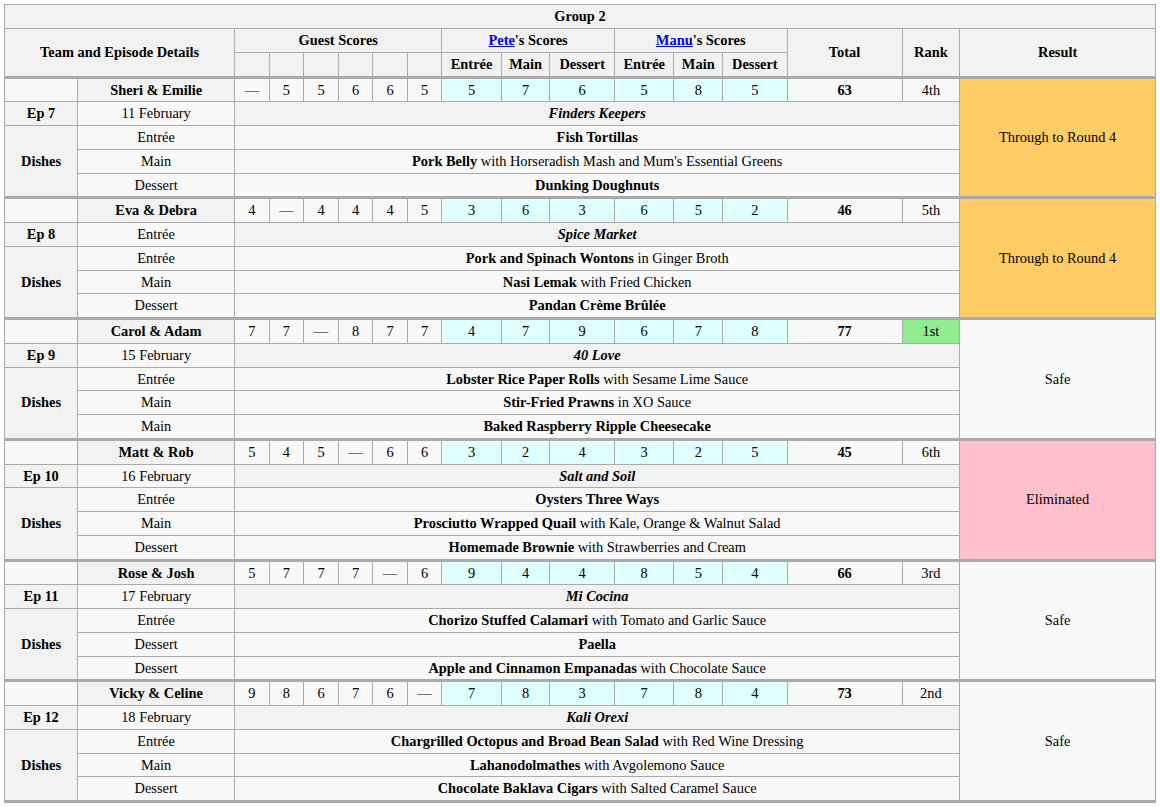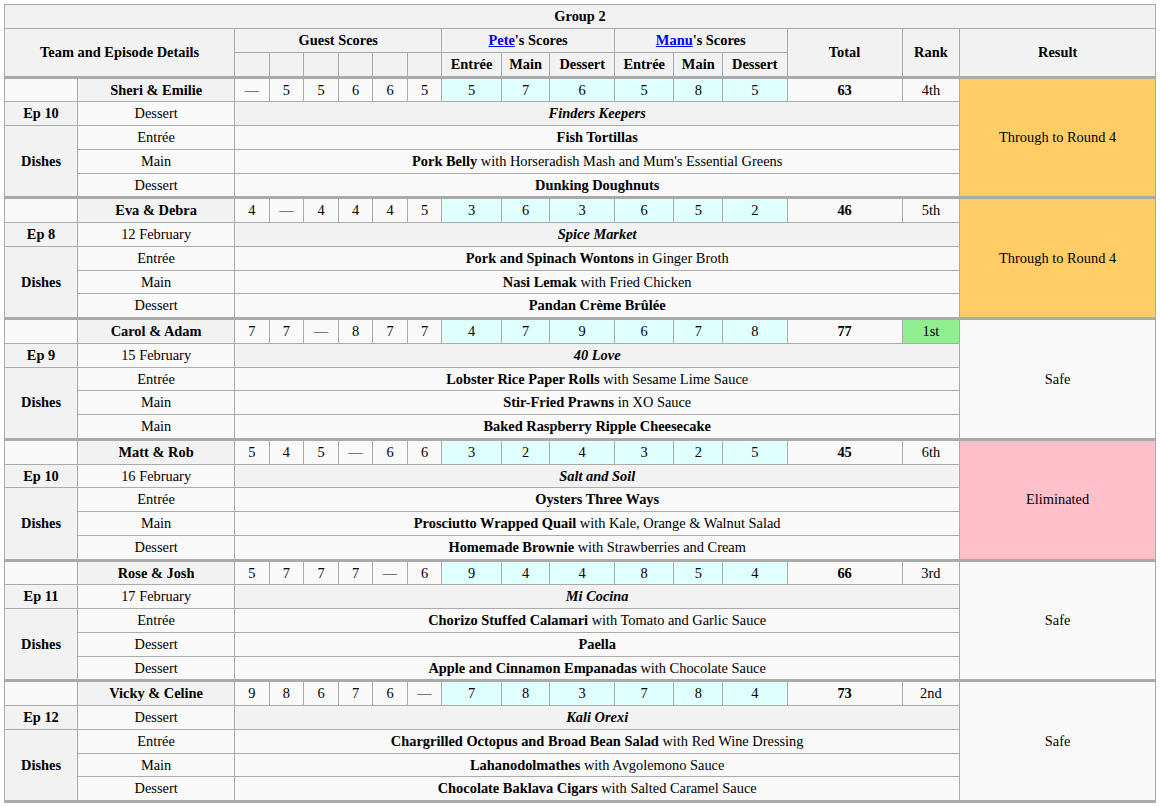Finders Keepers | column 1: Ep 7 -> Ep 10
Finders Keepers | column 2: 11 February -> Dessert
Spice Market | column 2: Entrée -> 12 February
Kali Orexi | column 2: 18 February -> Dessert
